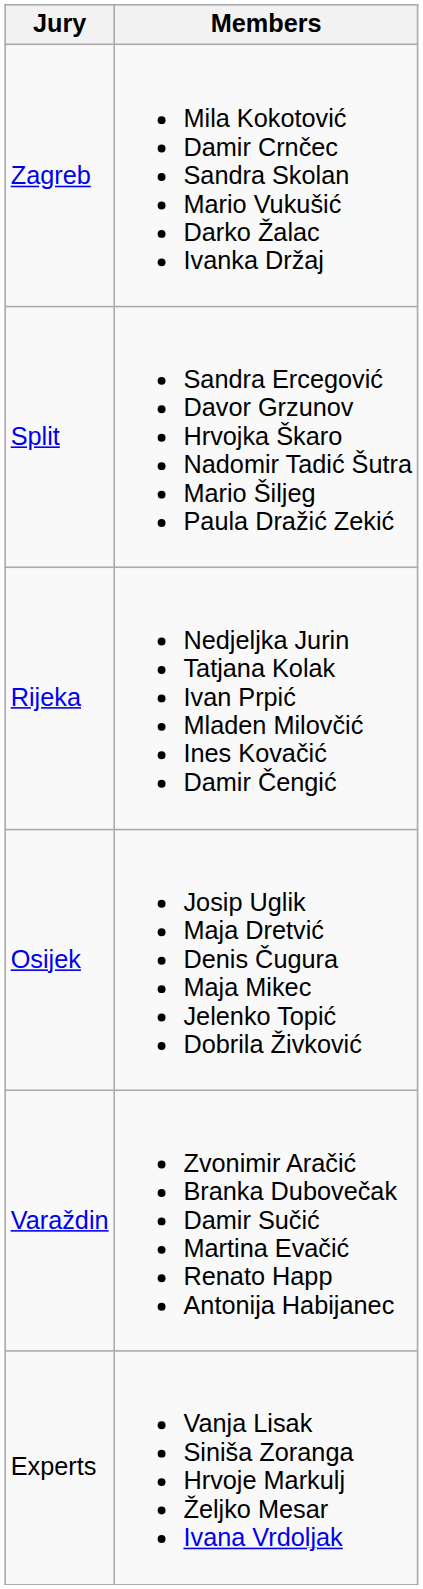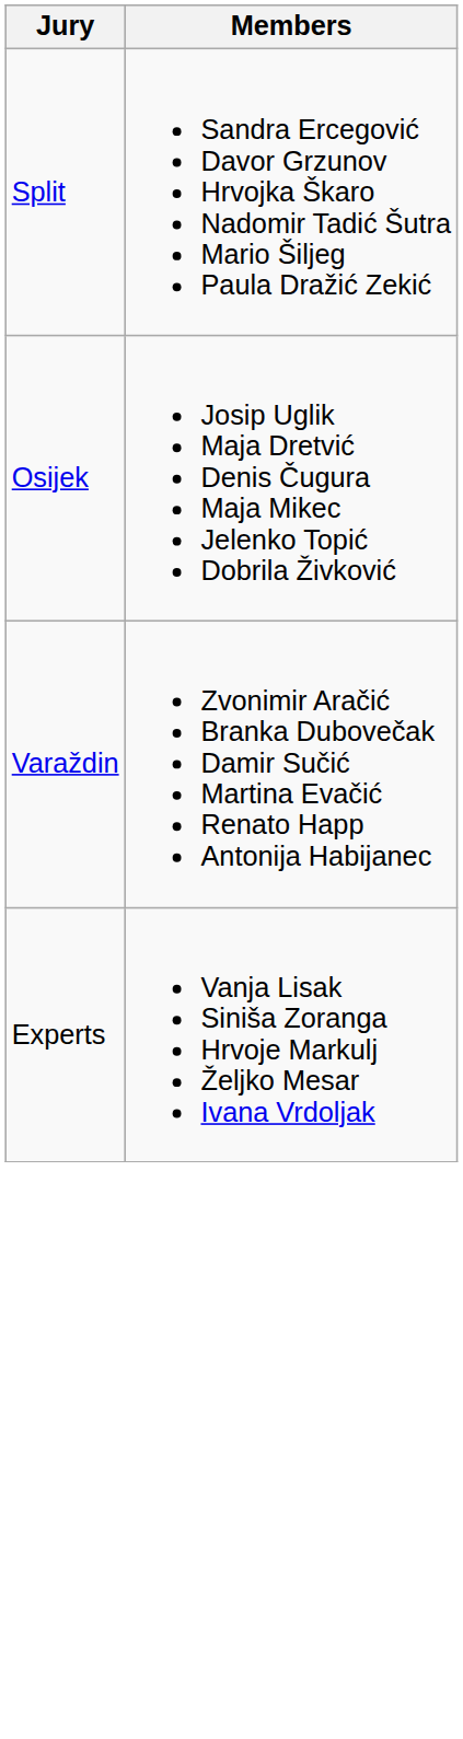- row: Zagreb | Mila Kokotović Damir Crnčec Sandra Skolan Mario Vukušić Darko Žalac Ivanka Držaj
- row: Rijeka | Nedjeljka Jurin Tatjana Kolak Ivan Prpić Mladen Milovčić Ines Kovačić Damir Čengić
